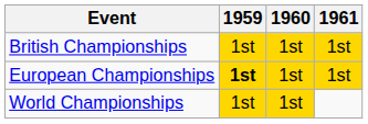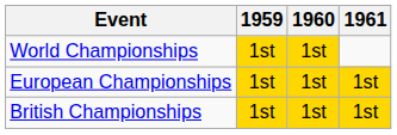rows swapped: World Championships <-> British Championships
European Championships | 1959: bold -> normal
